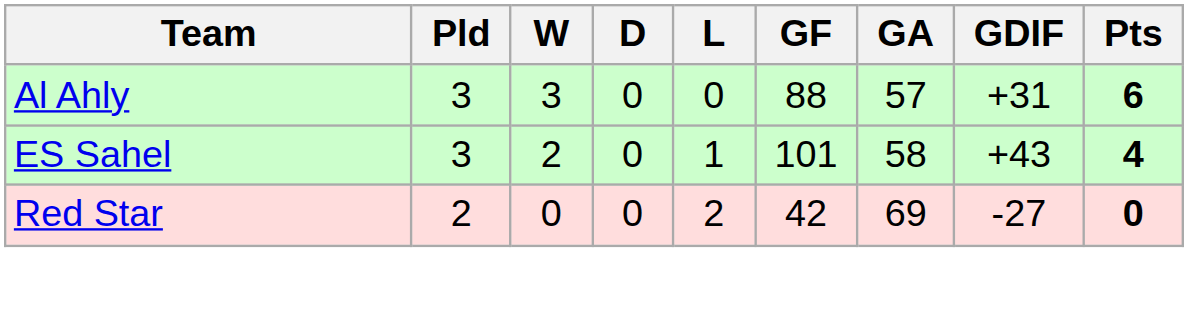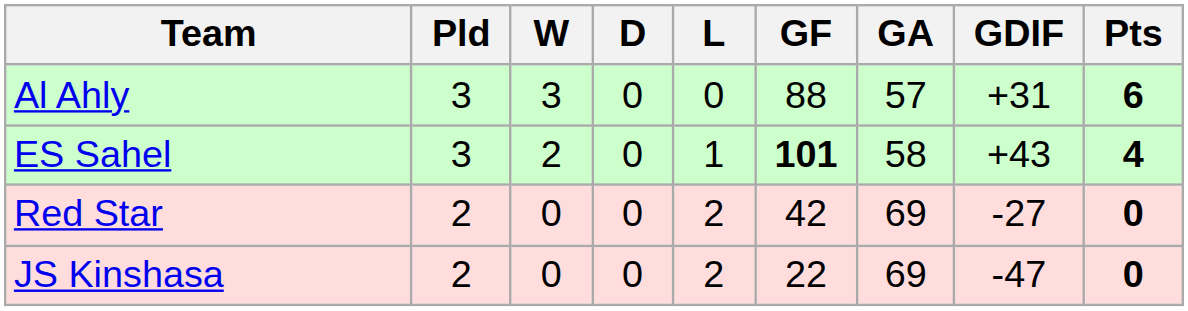ES Sahel | GF: normal -> bold
+ row: JS Kinshasa | 2 | 0 | 0 | 2 | 22 | 69 | -47 | 0
